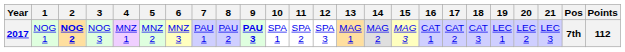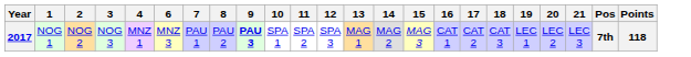- column: 5 | MNZ 2
2017 | 2: bold -> normal
2017 | Points: 112 -> 118
